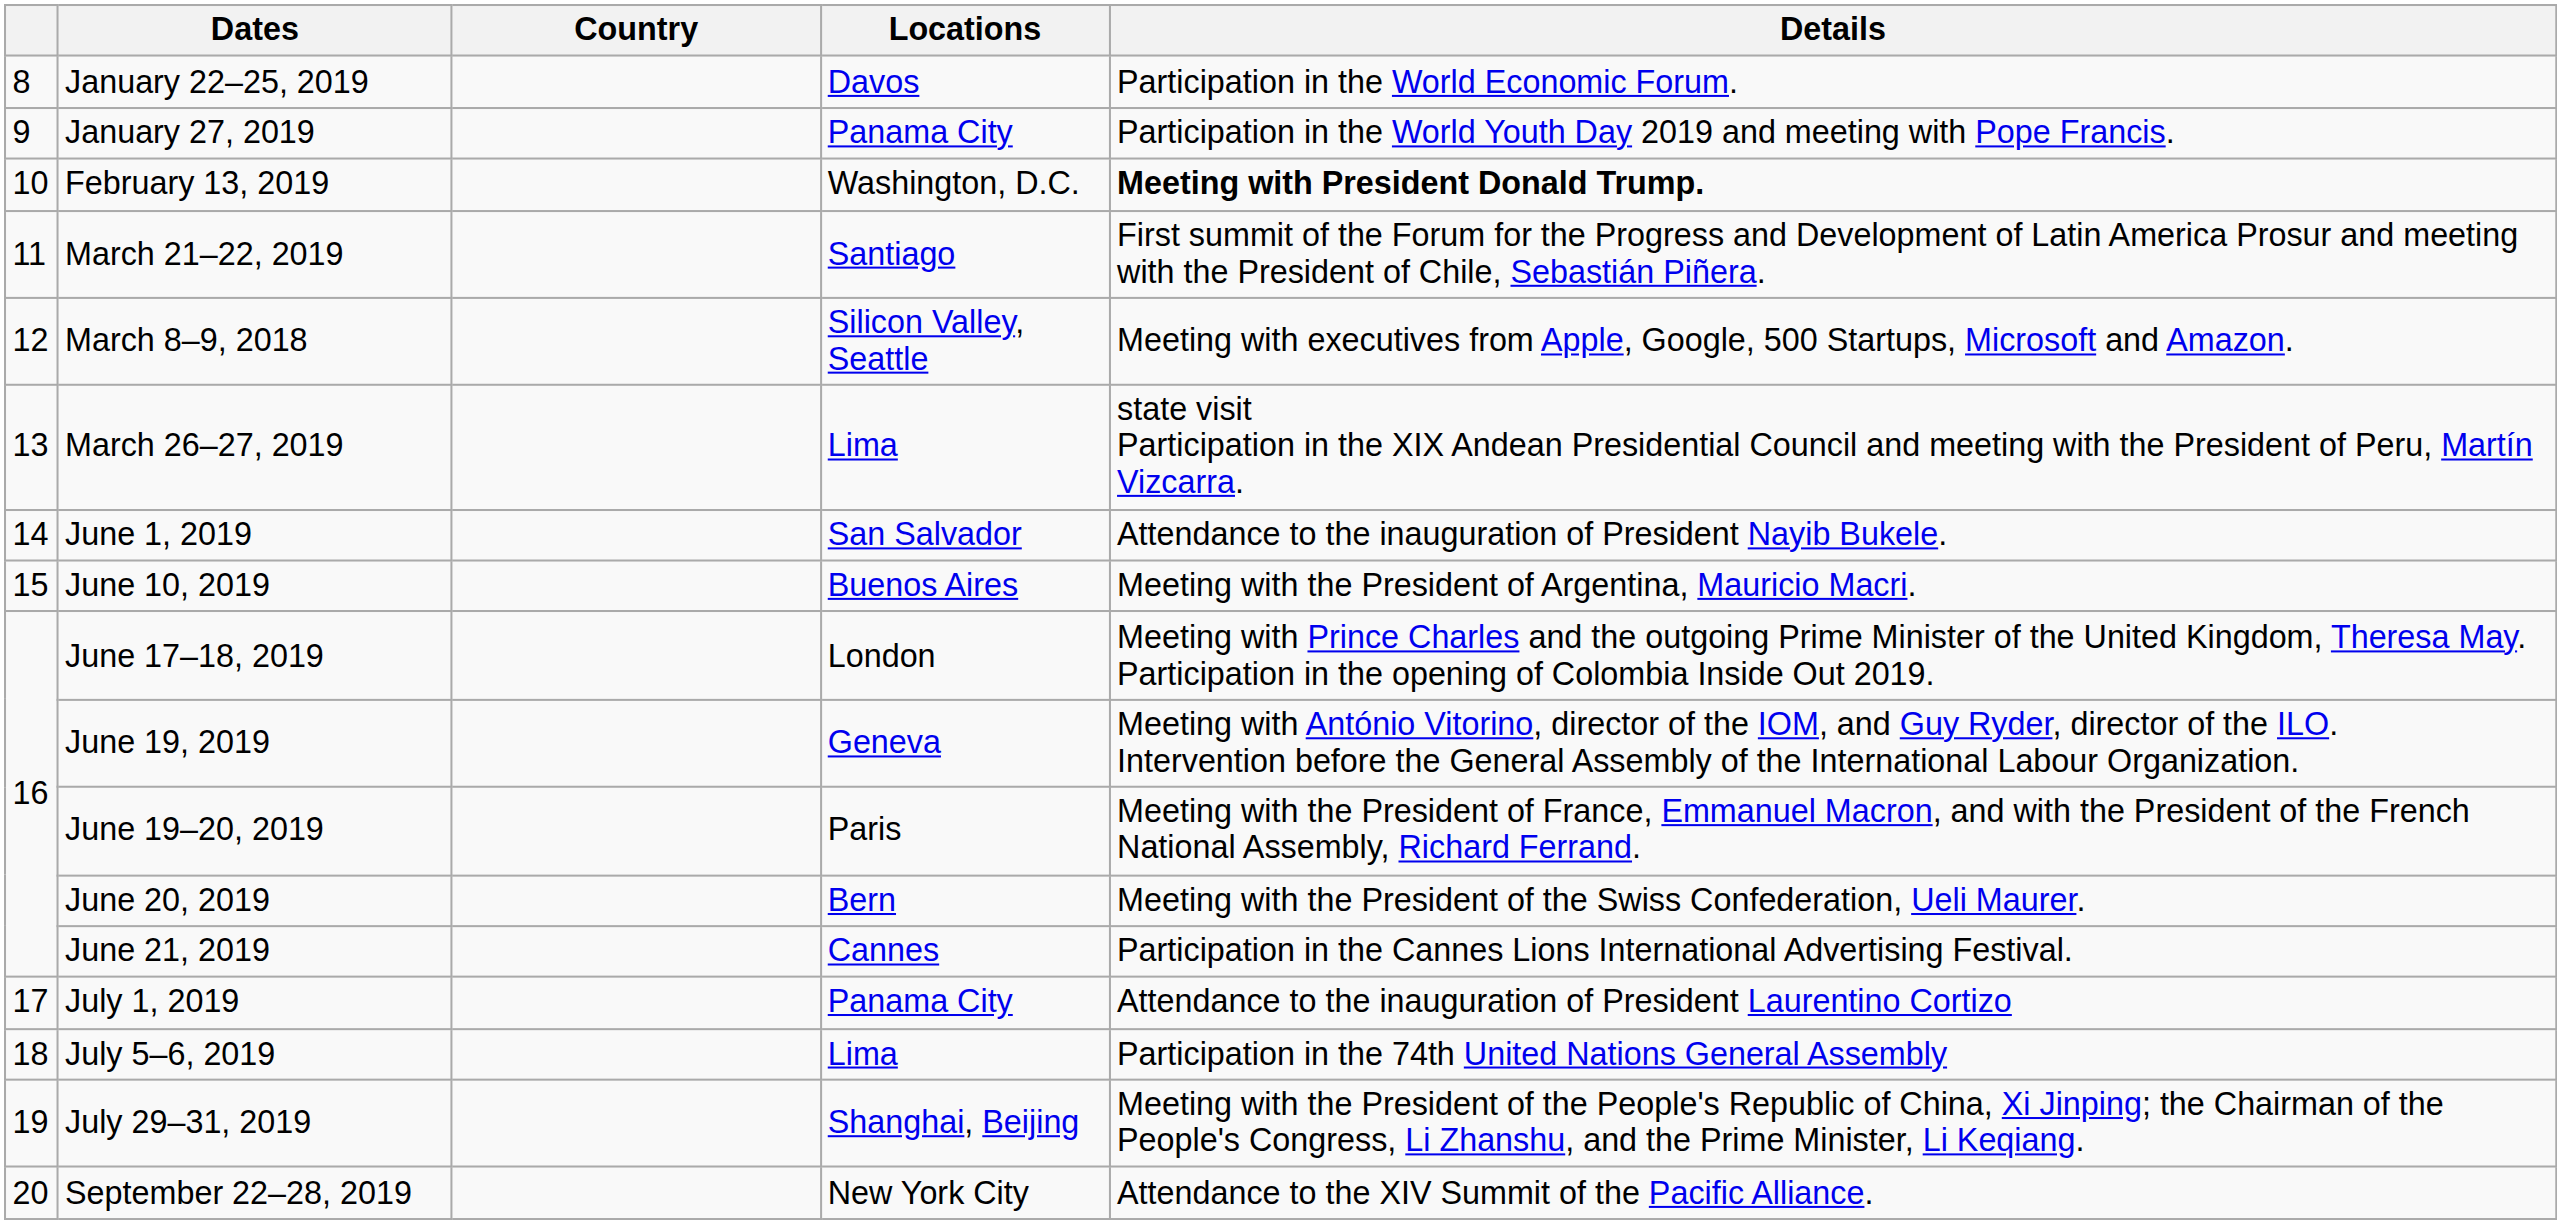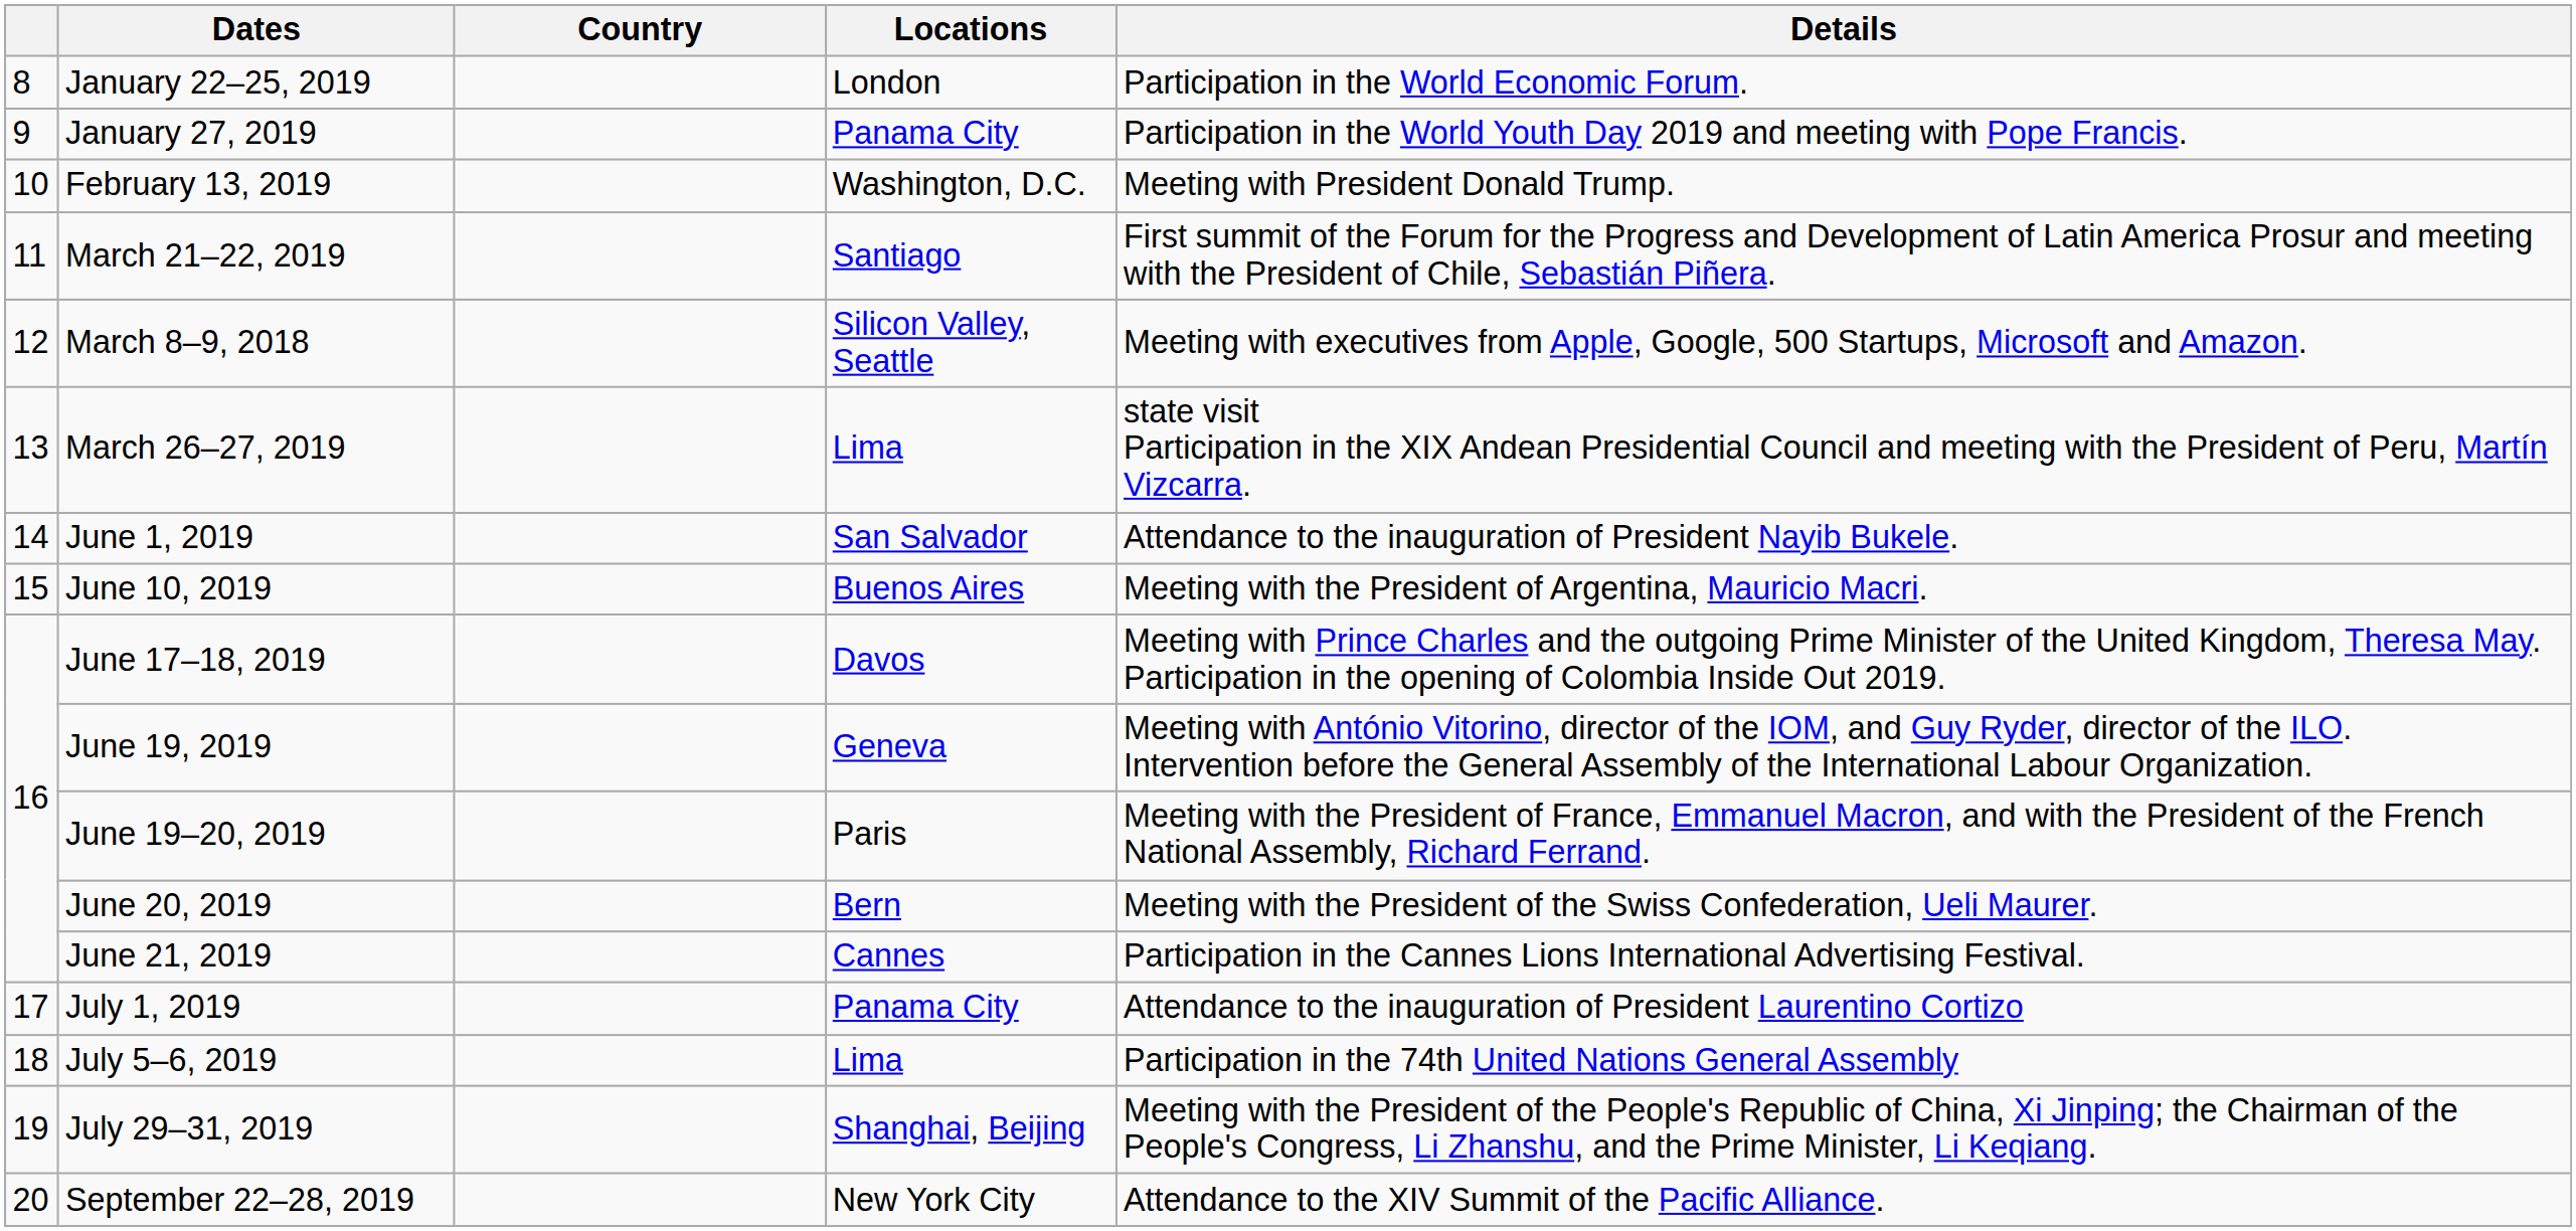January 22–25, 2019 | Locations: Davos -> London
February 13, 2019 | Details: bold -> normal
June 17–18, 2019 | Locations: London -> Davos
